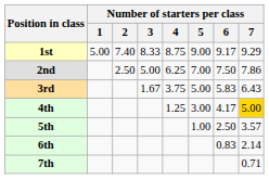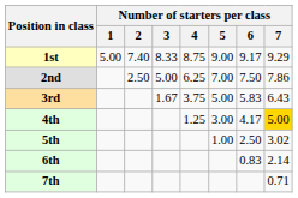5th | Number of starters per class / 7: 3.57 -> 3.02
